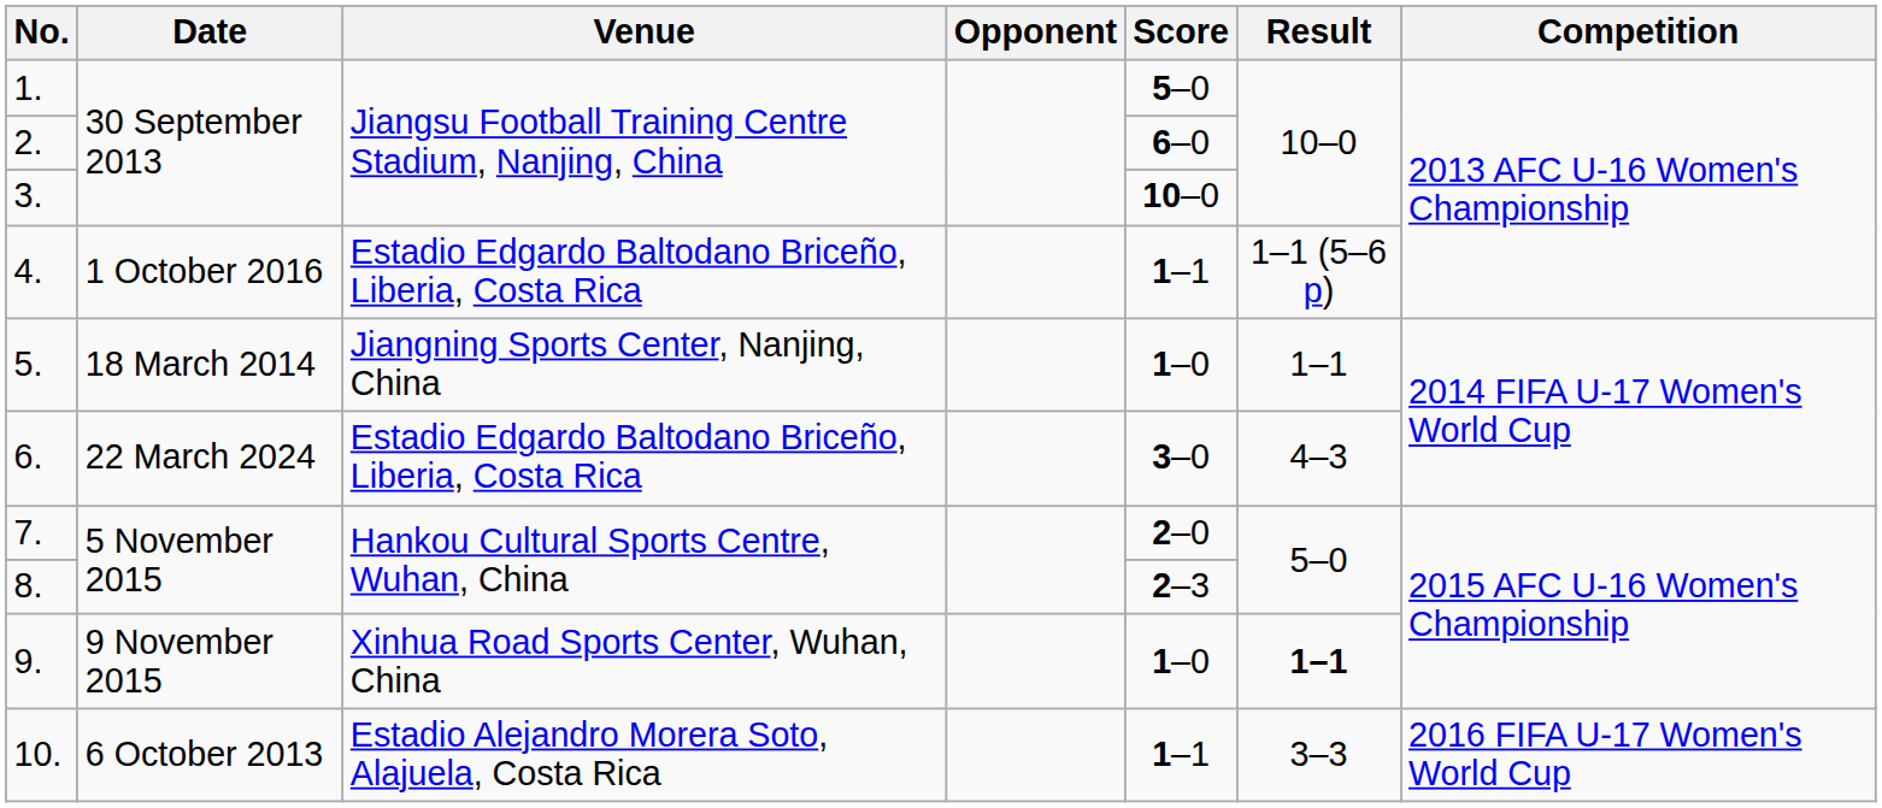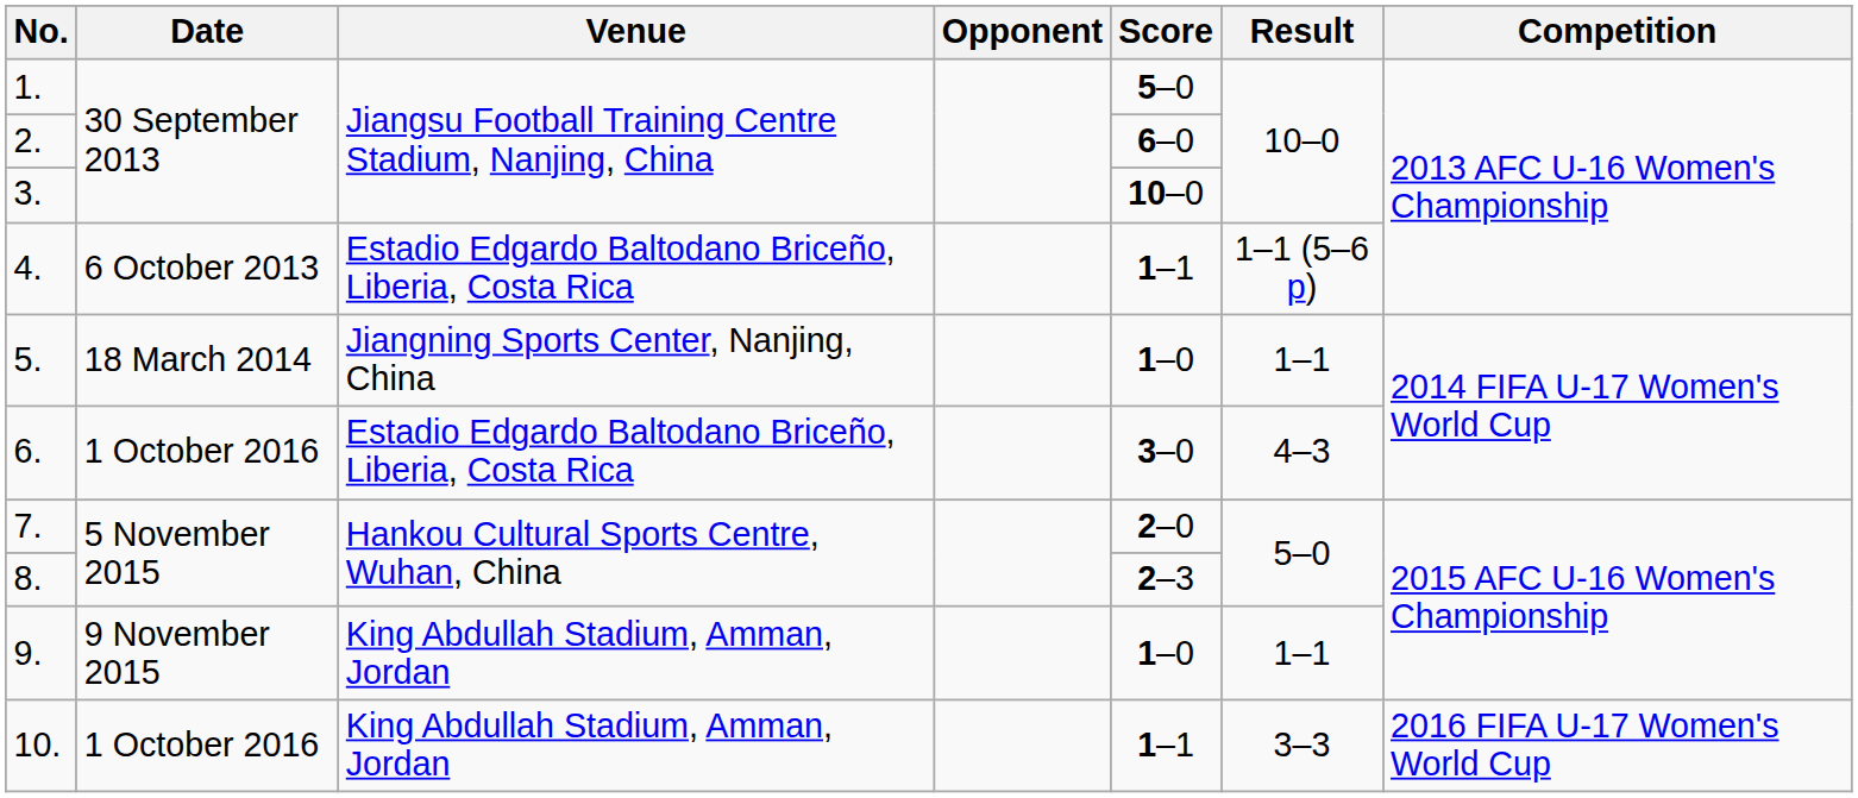4. | Date: 1 October 2016 -> 6 October 2013
6. | Date: 22 March 2024 -> 1 October 2016
9. | Venue: Xinhua Road Sports Center, Wuhan, China -> King Abdullah Stadium, Amman, Jordan
9. | Result: bold -> normal
10. | Date: 6 October 2013 -> 1 October 2016
10. | Venue: Estadio Alejandro Morera Soto, Alajuela, Costa Rica -> King Abdullah Stadium, Amman, Jordan
